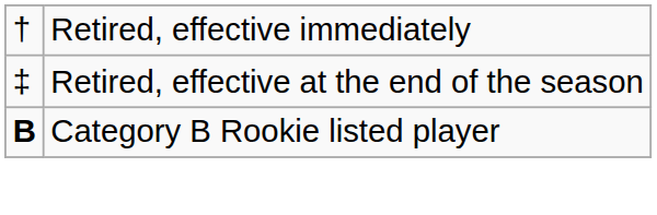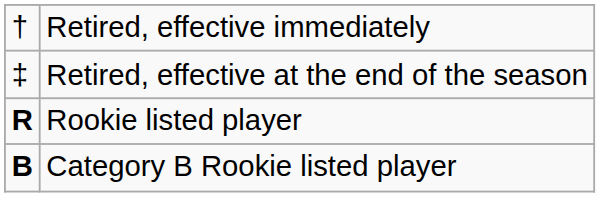+ row: R | Rookie listed player
